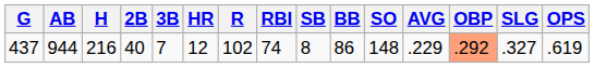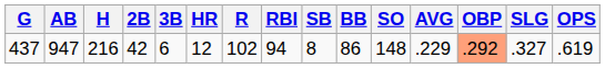437 | AB: 944 -> 947
437 | 2B: 40 -> 42
437 | 3B: 7 -> 6
437 | RBI: 74 -> 94
